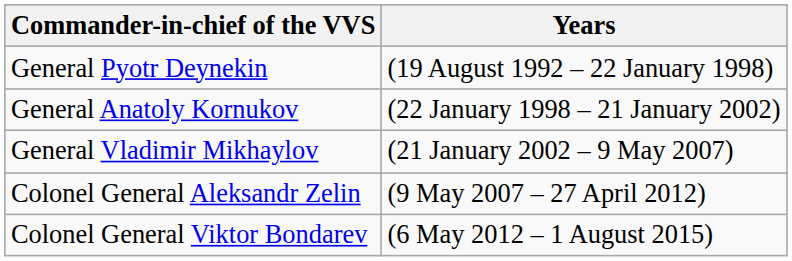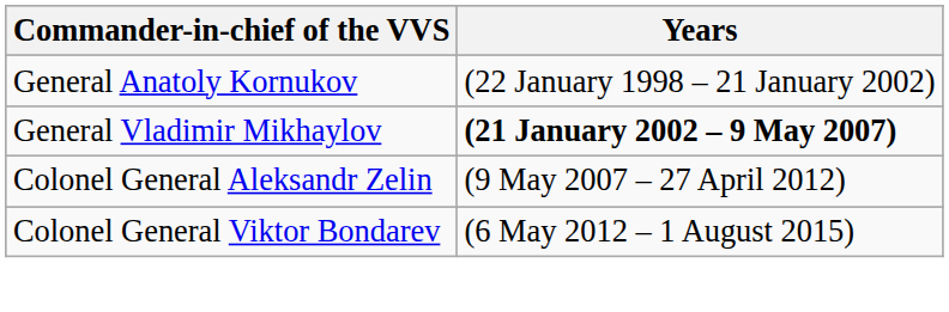- row: General Pyotr Deynekin | (19 August 1992 – 22 January 1998)
General Vladimir Mikhaylov | Years: normal -> bold
